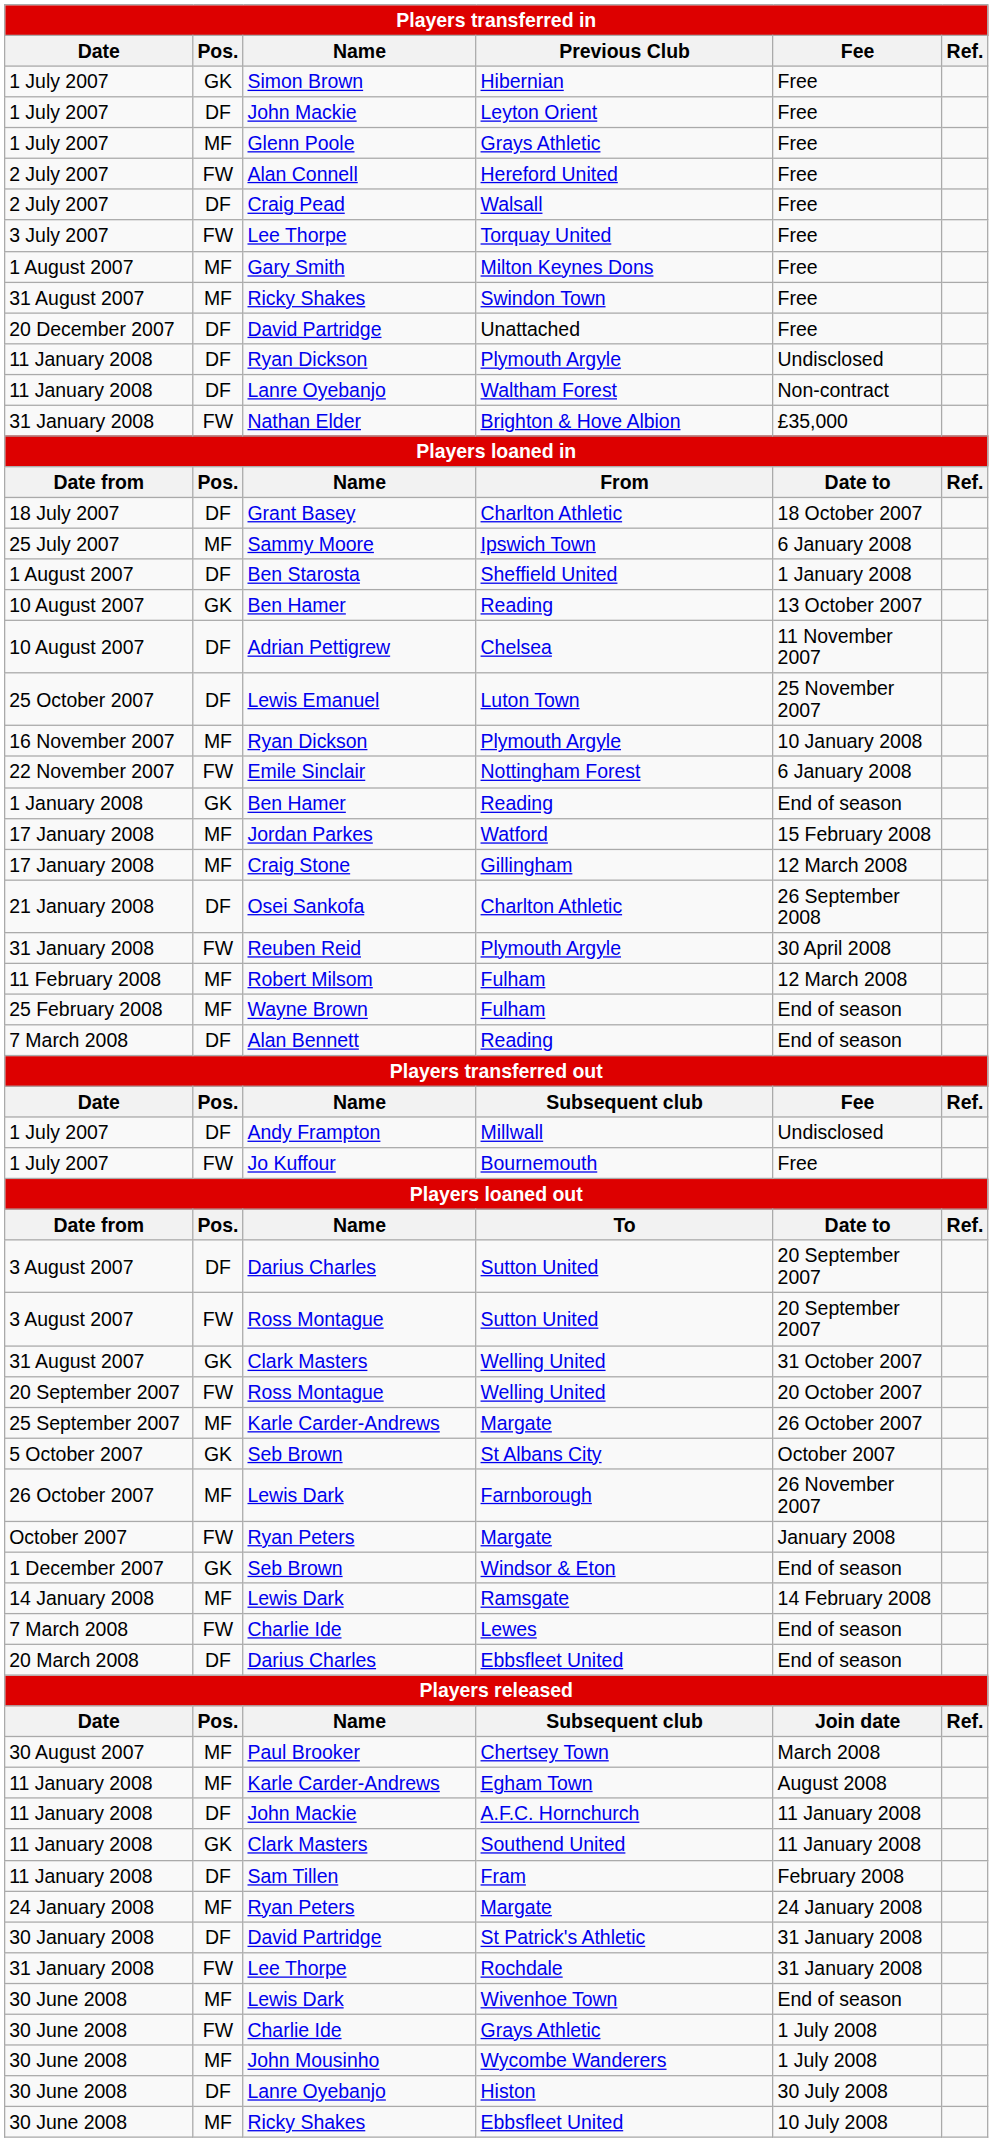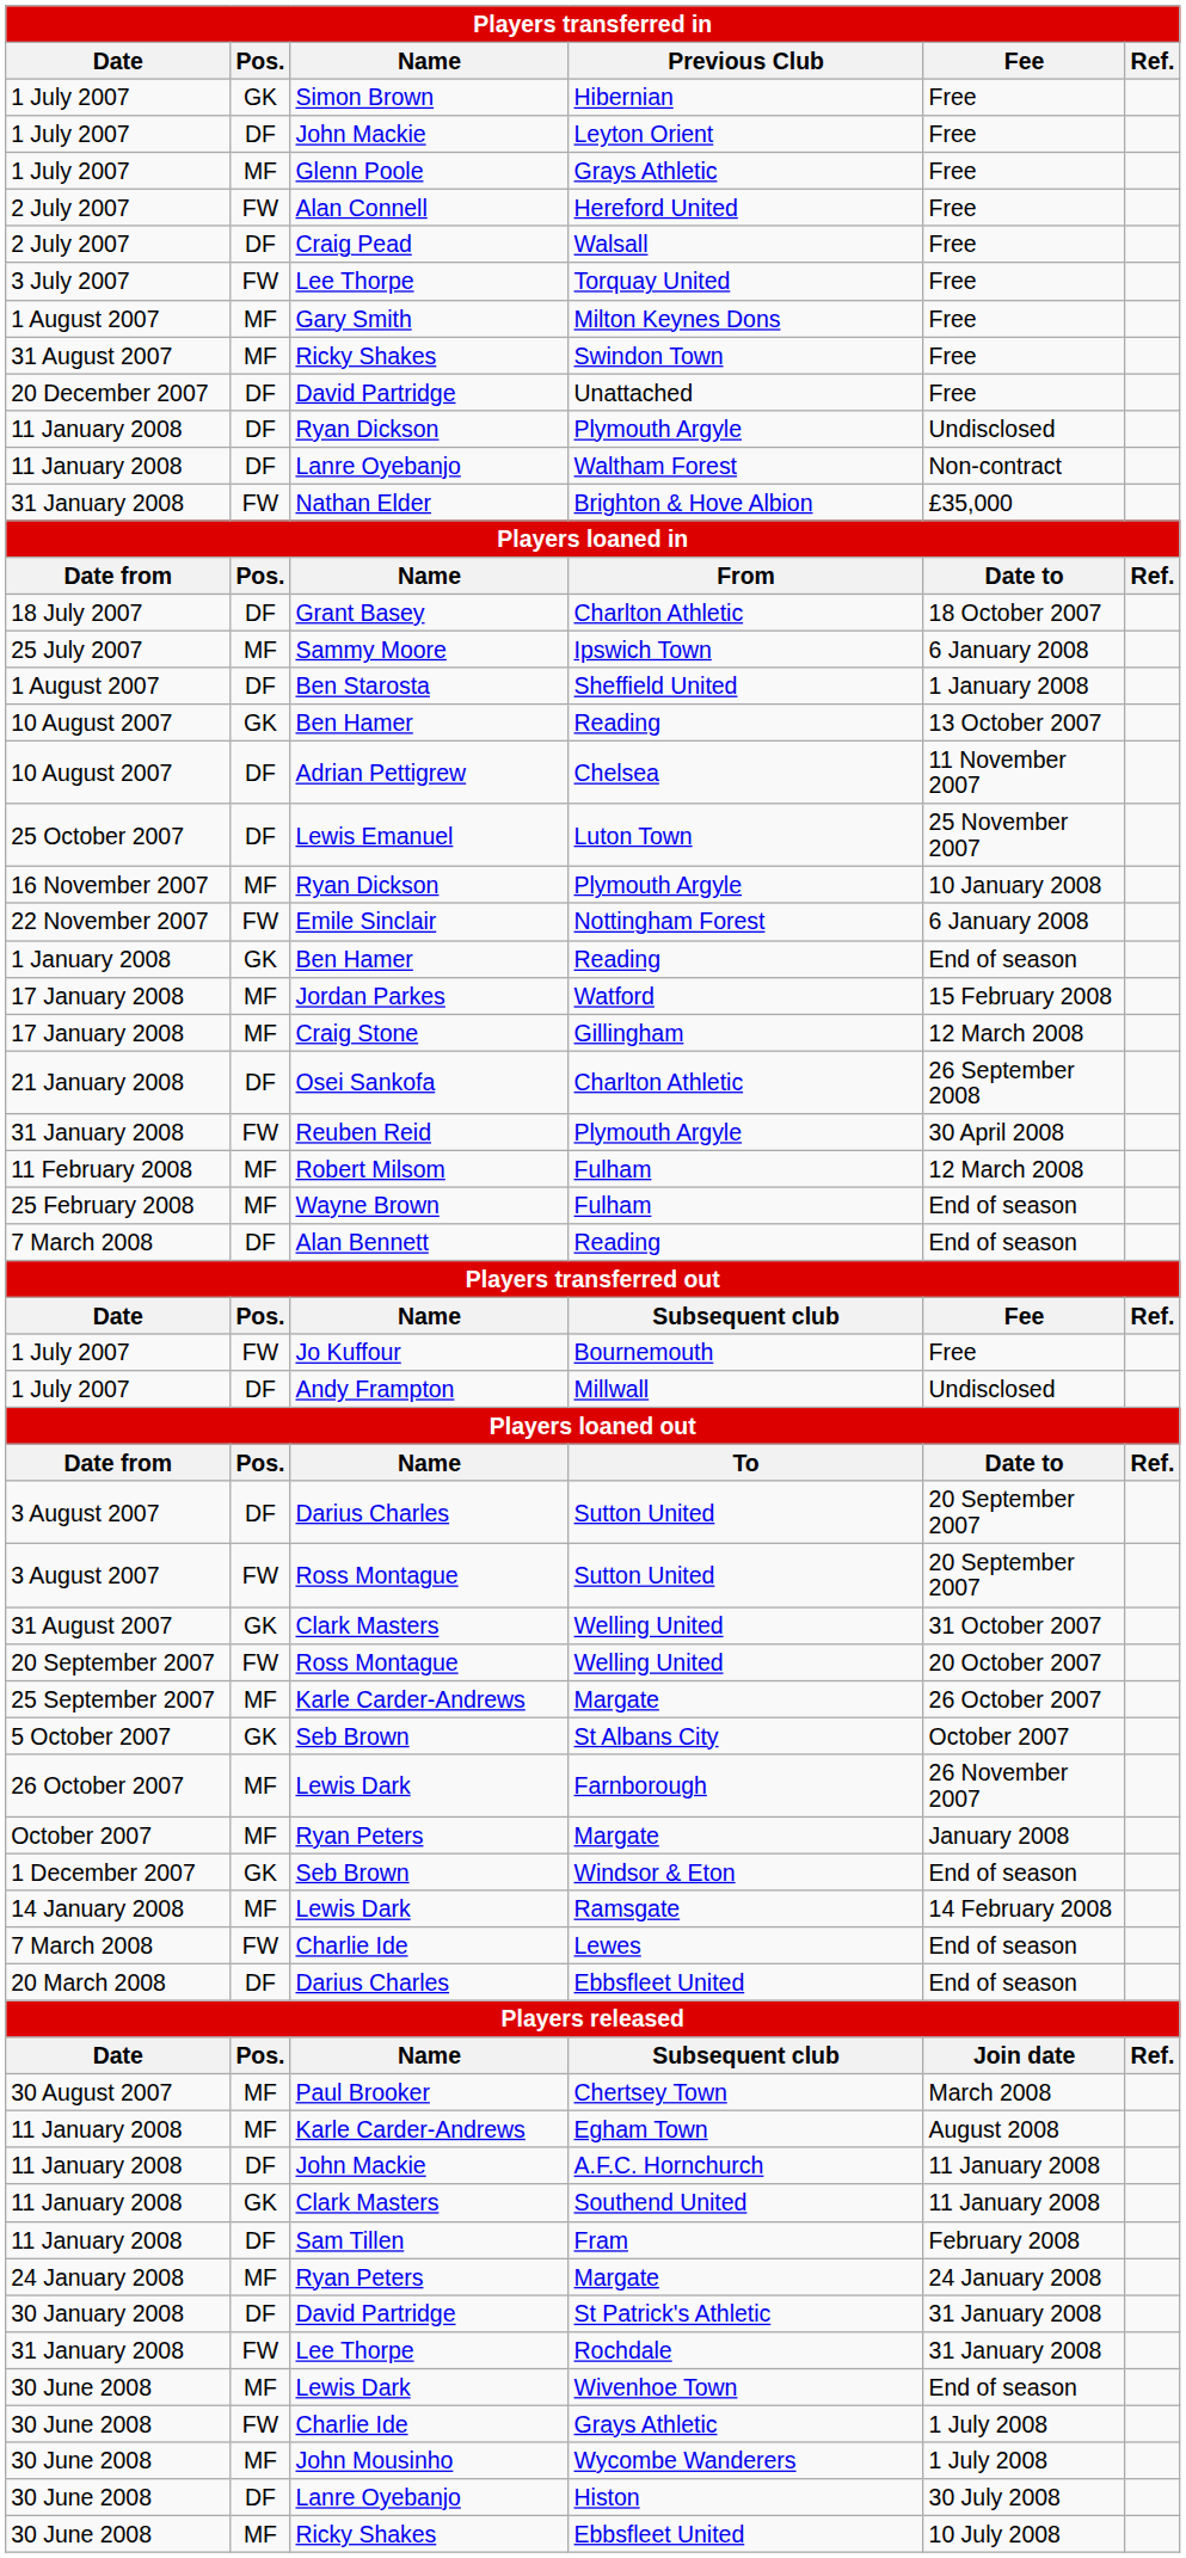rows swapped: Bournemouth <-> Millwall
October 2007 / Margate | Pos.: FW -> MF
